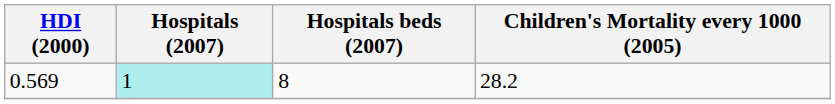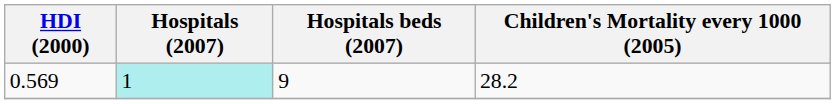0.569 | Hospitals beds (2007): 8 -> 9
